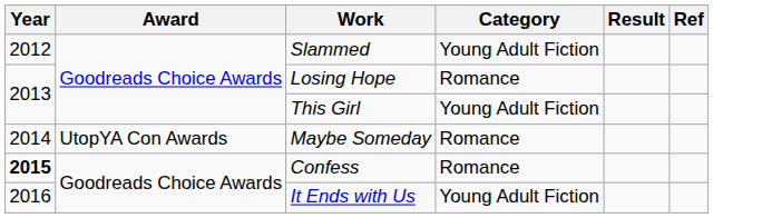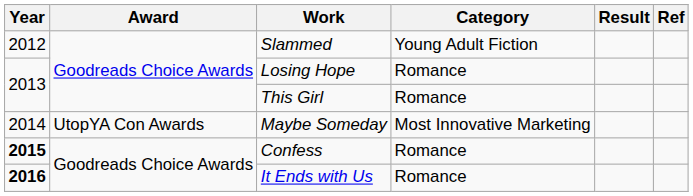This Girl | Category: Young Adult Fiction -> Romance
Maybe Someday | Category: Romance -> Most Innovative Marketing
It Ends with Us | Year: normal -> bold
It Ends with Us | Category: Young Adult Fiction -> Romance
